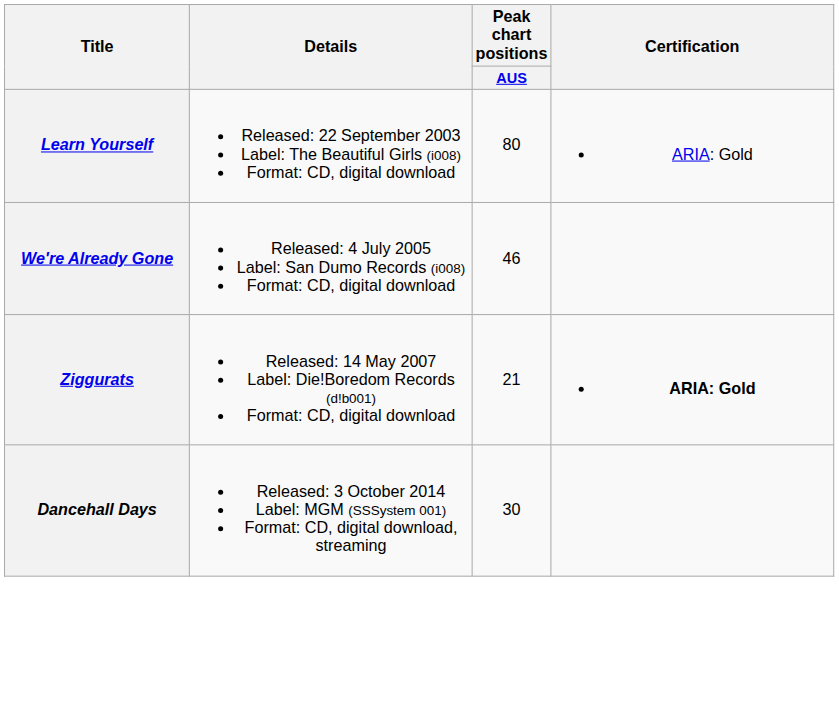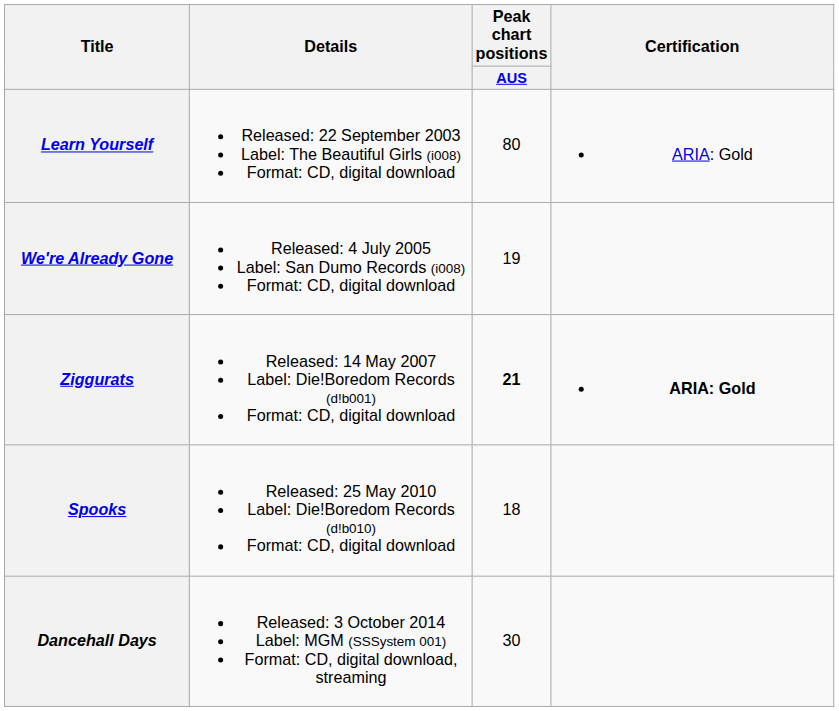We're Already Gone | Peak chart positions / AUS: 46 -> 19
Ziggurats | Peak chart positions / AUS: normal -> bold
+ row: Spooks | Released: 25 May 2010 Label: Die!Boredom Records (d!b010) Format: CD, digital download | 18
